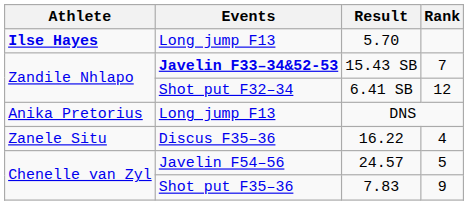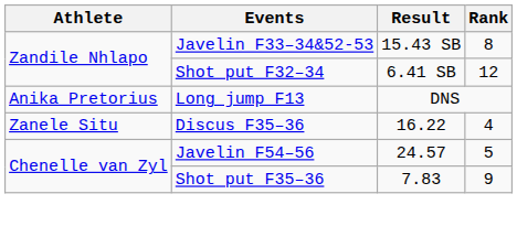- row: Ilse Hayes | Long jump F13 | 5.70
15.43 SB | Events: bold -> normal
15.43 SB | Rank: 7 -> 8
